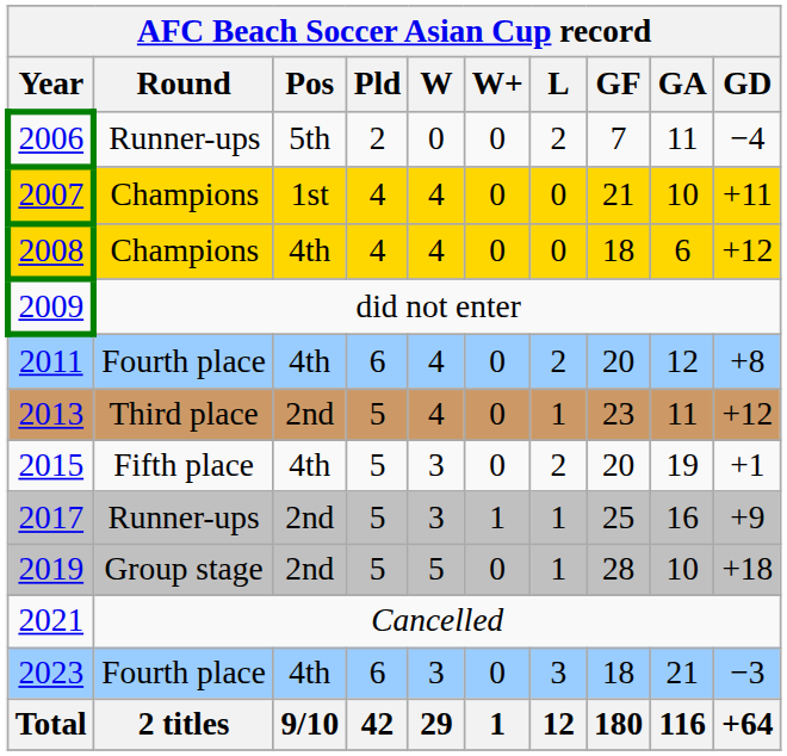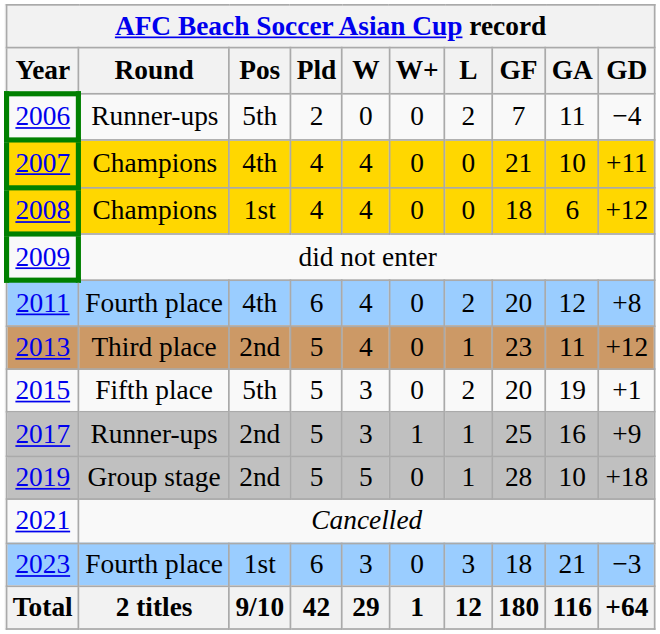2007 | Pos: 1st -> 4th
2008 | Pos: 4th -> 1st
2015 | Pos: 4th -> 5th
2023 | Pos: 4th -> 1st
